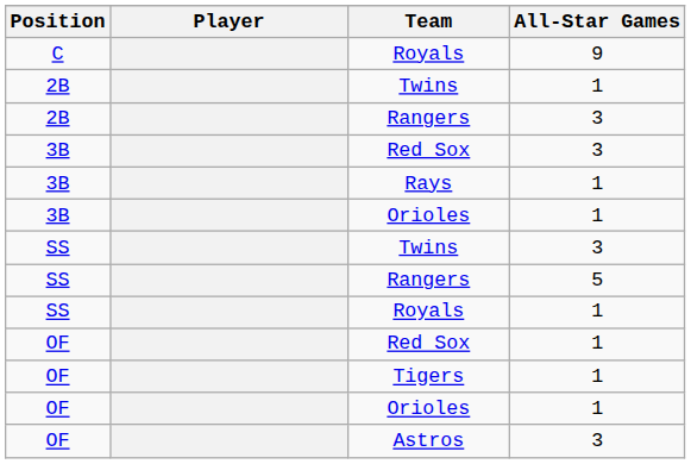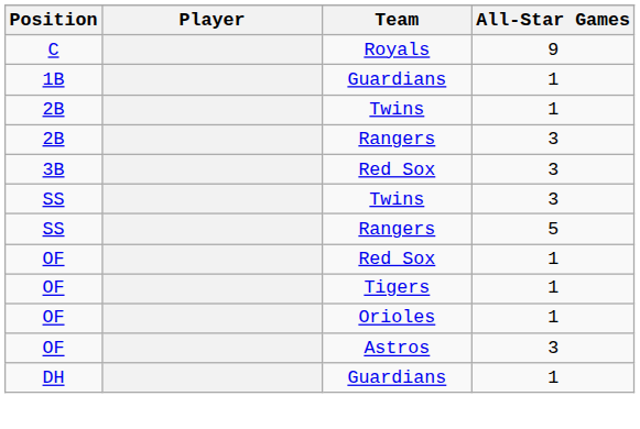+ row: 1B | Guardians | 1
- row: 3B | Rays | 1
- row: 3B | Orioles | 1
- row: SS | Royals | 1
+ row: DH | Guardians | 1
